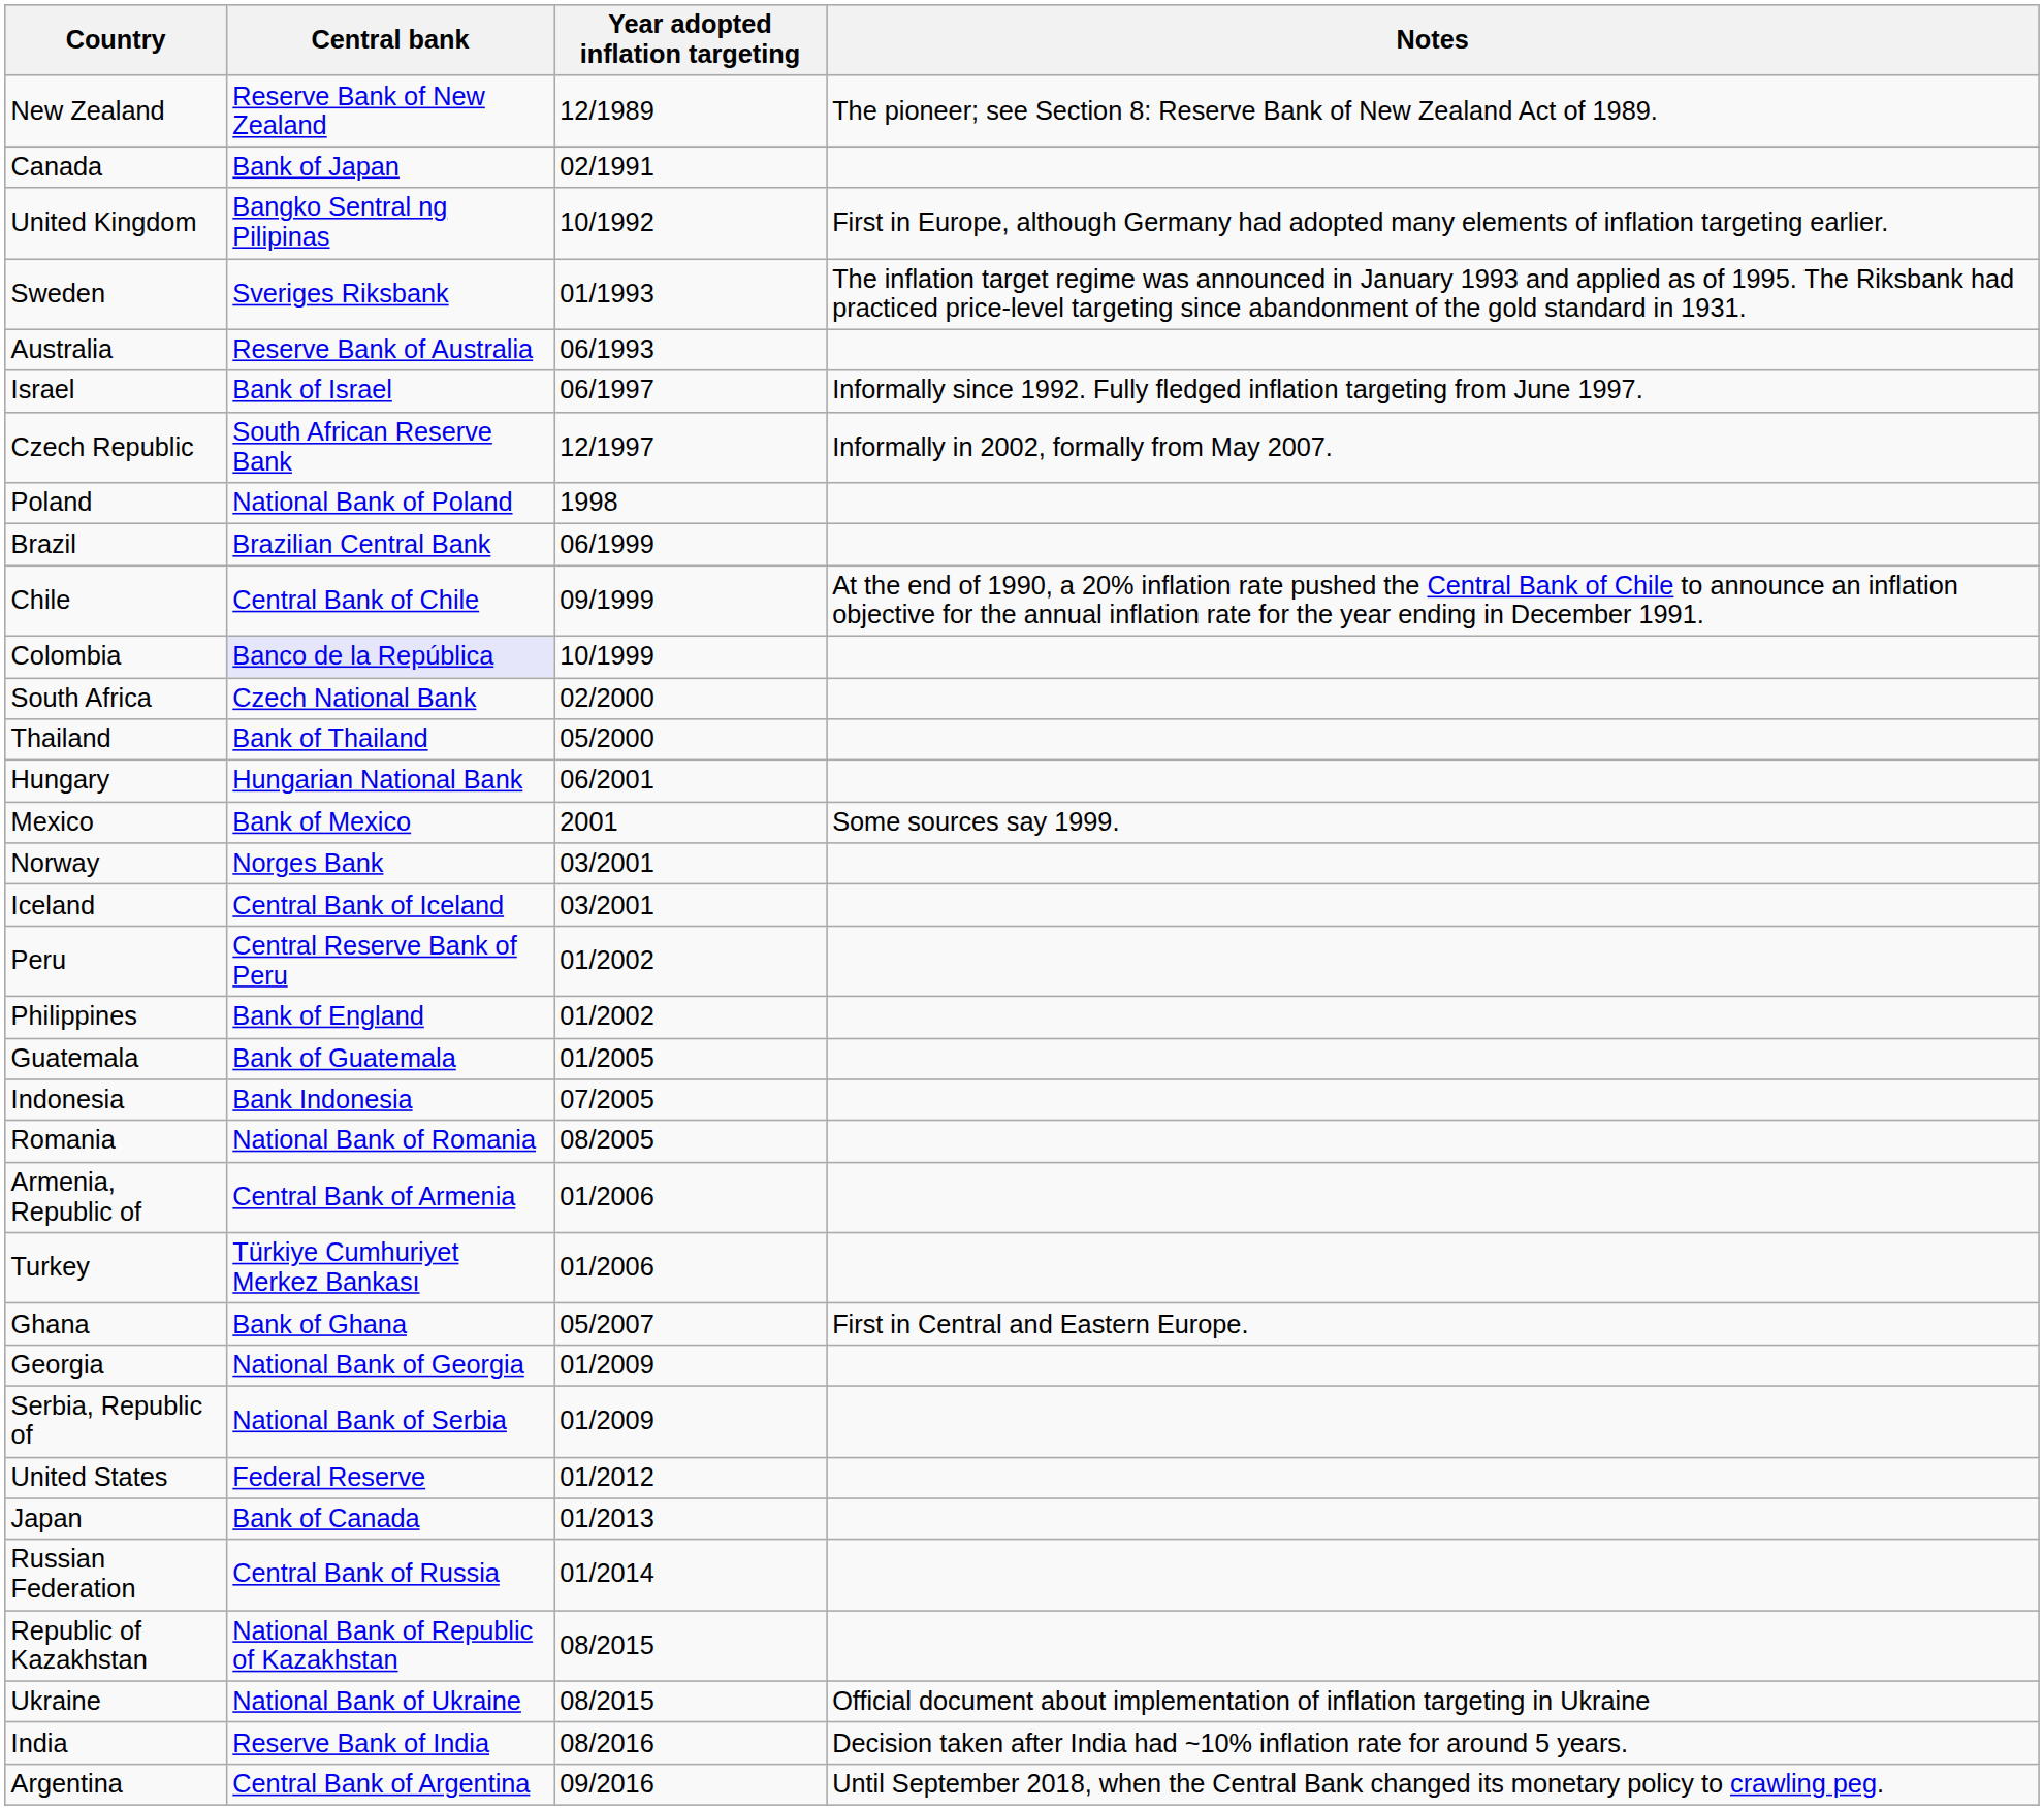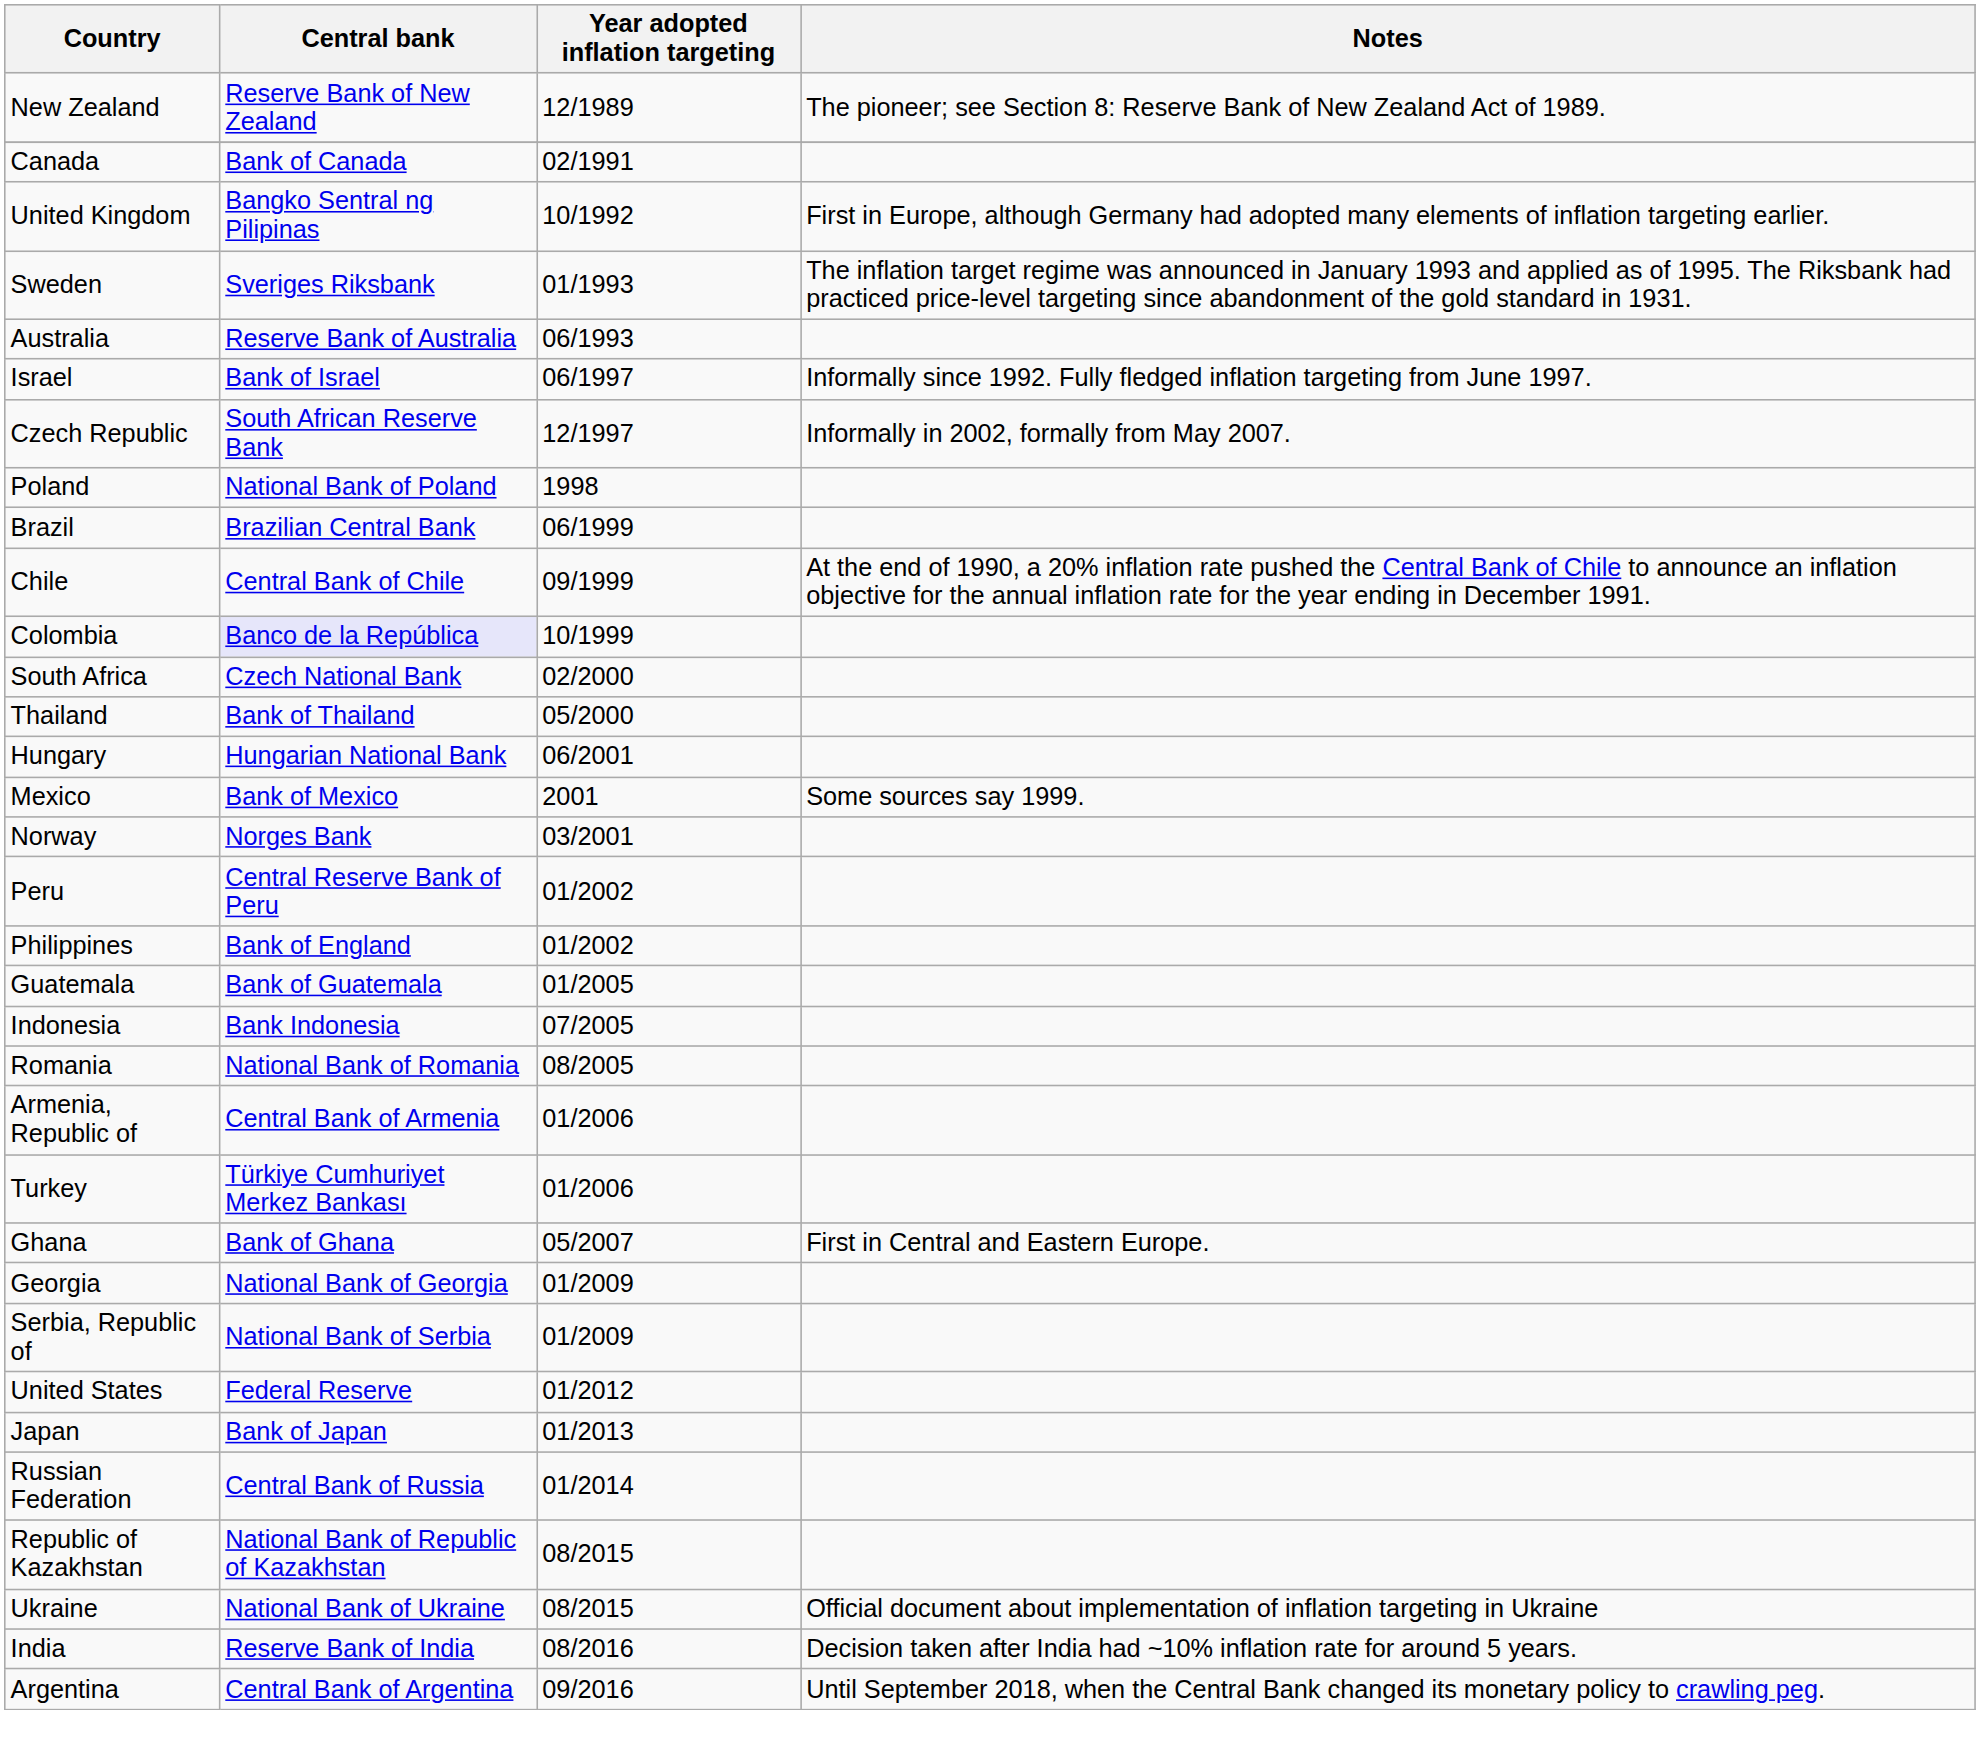Canada | Central bank: Bank of Japan -> Bank of Canada
- row: Iceland | Central Bank of Iceland | 03/2001
Japan | Central bank: Bank of Canada -> Bank of Japan
